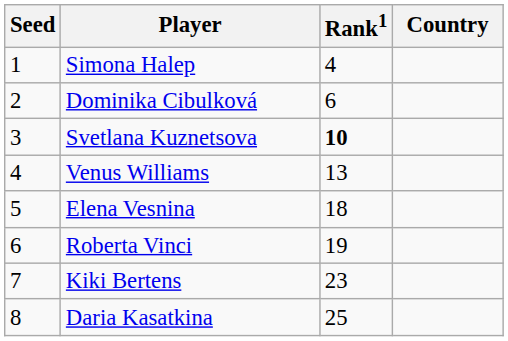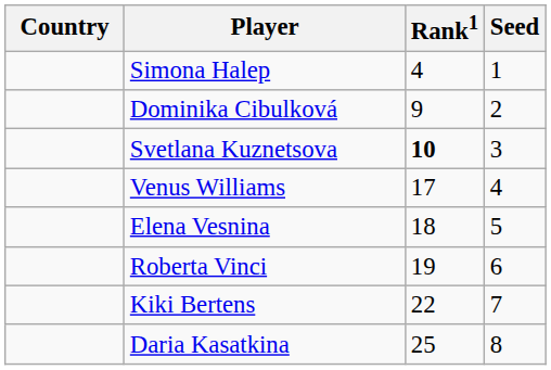columns swapped: Country <-> Seed
Dominika Cibulková | Rank1: 6 -> 9
Venus Williams | Rank1: 13 -> 17
Kiki Bertens | Rank1: 23 -> 22
